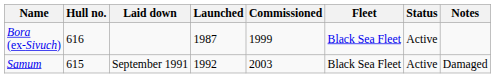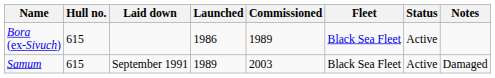Bora (ex-Sivuch) | Hull no.: 616 -> 615
Bora (ex-Sivuch) | Launched: 1987 -> 1986
Bora (ex-Sivuch) | Commissioned: 1999 -> 1989
Samum | Launched: 1992 -> 1989
